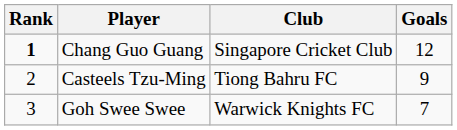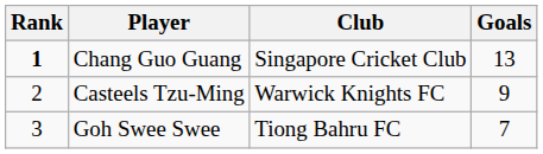Chang Guo Guang | Goals: 12 -> 13
Casteels Tzu-Ming | Club: Tiong Bahru FC -> Warwick Knights FC
Goh Swee Swee | Club: Warwick Knights FC -> Tiong Bahru FC
